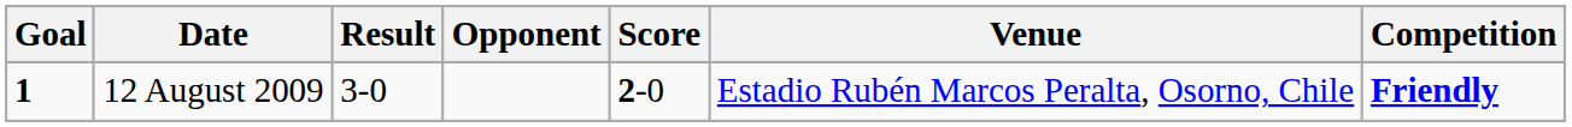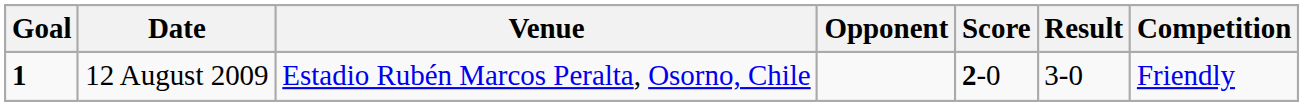columns swapped: Venue <-> Result
12 August 2009 | Competition: bold -> normal
